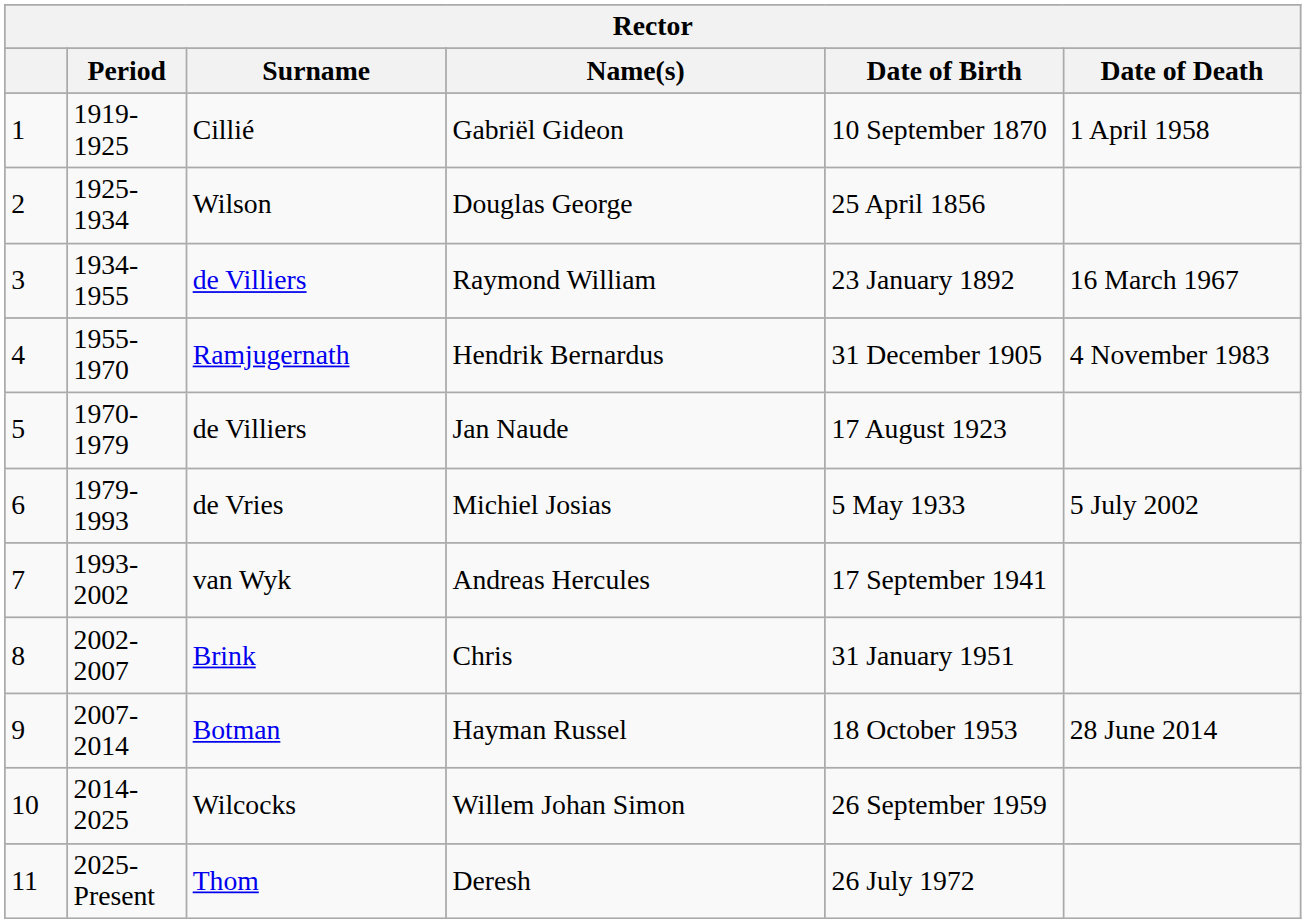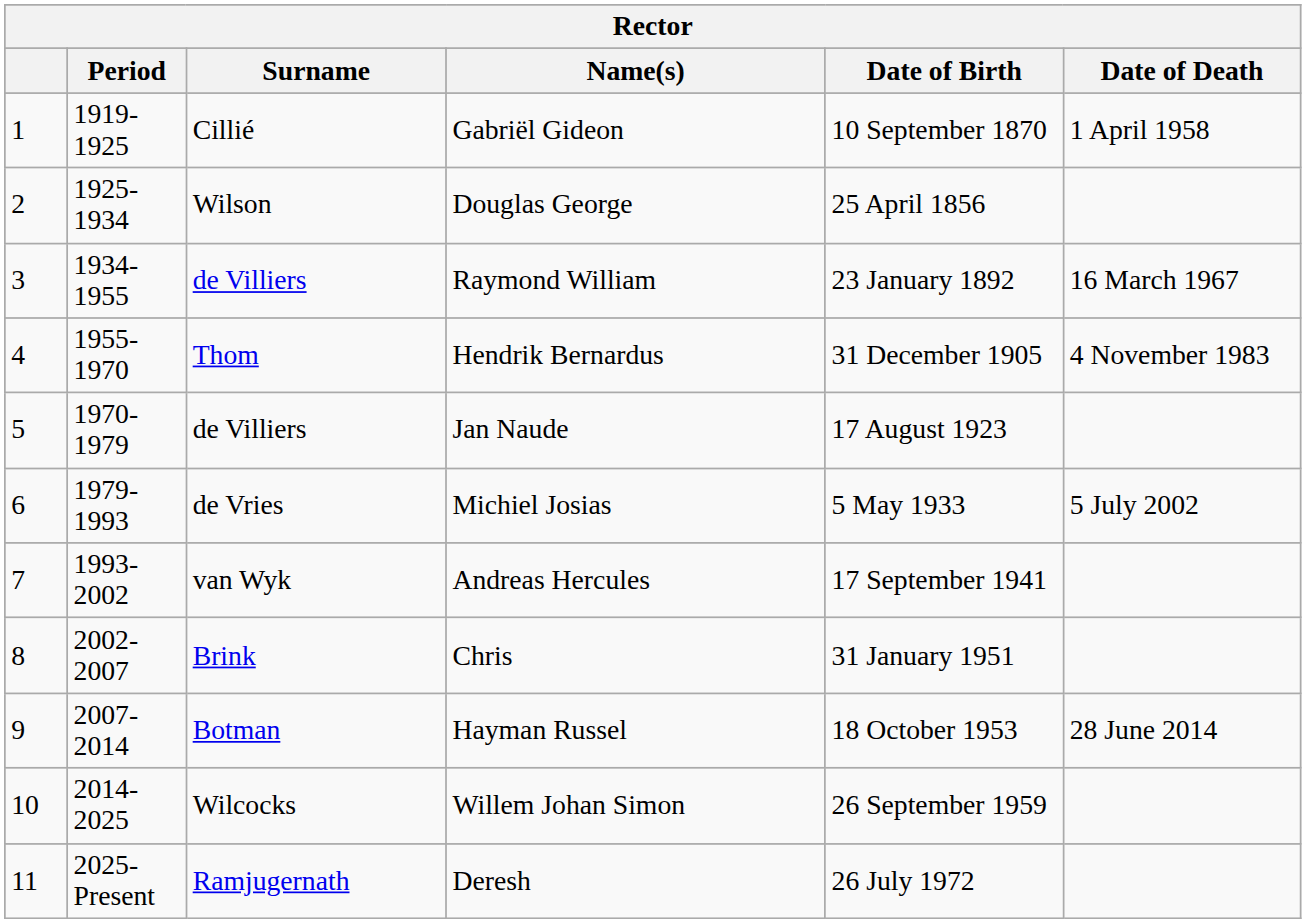Hendrik Bernardus | Surname: Ramjugernath -> Thom
Deresh | Surname: Thom -> Ramjugernath
